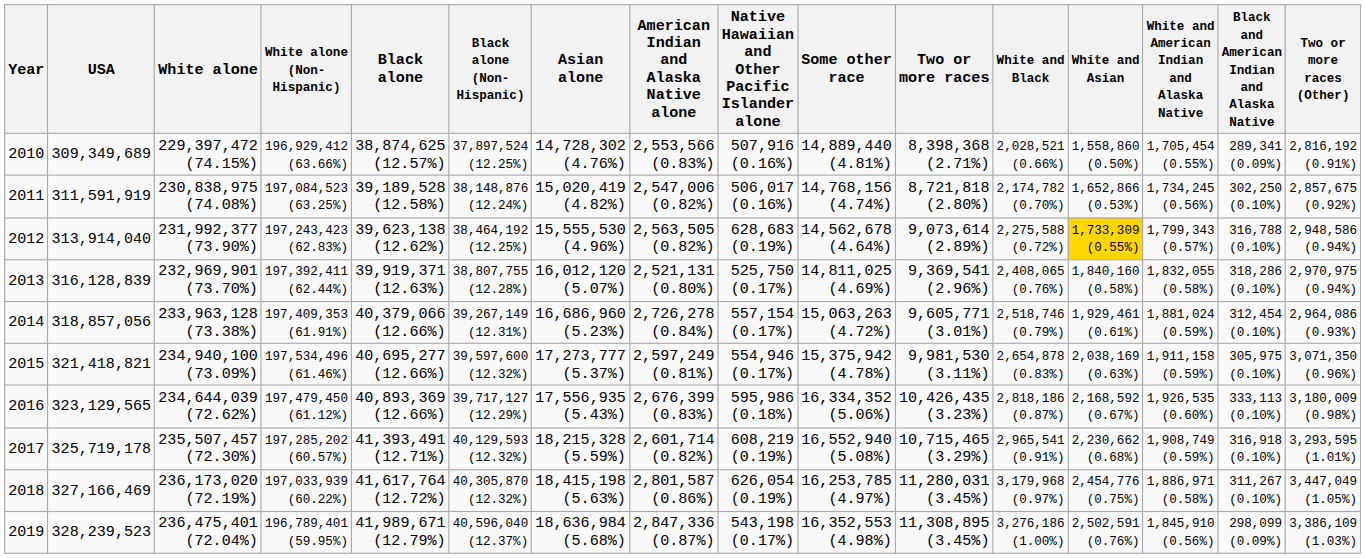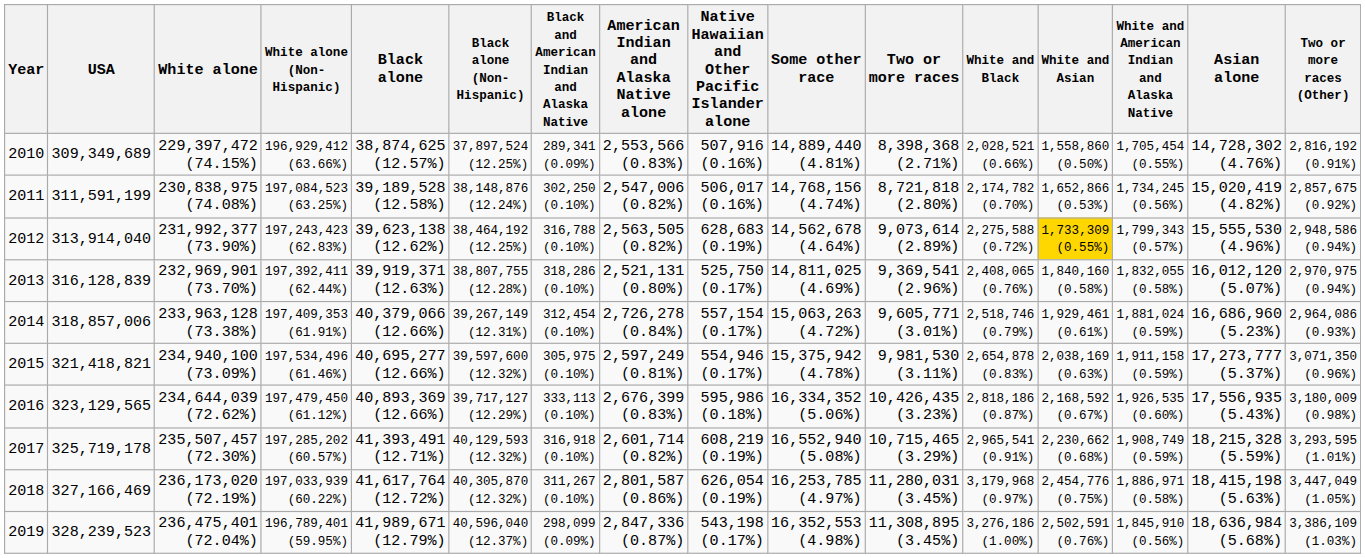columns swapped: Asian alone <-> Black and American Indian and Alaska Native
2011 | USA: 311,591,919 -> 311,591,199
2014 | USA: 318,857,056 -> 318,857,006
